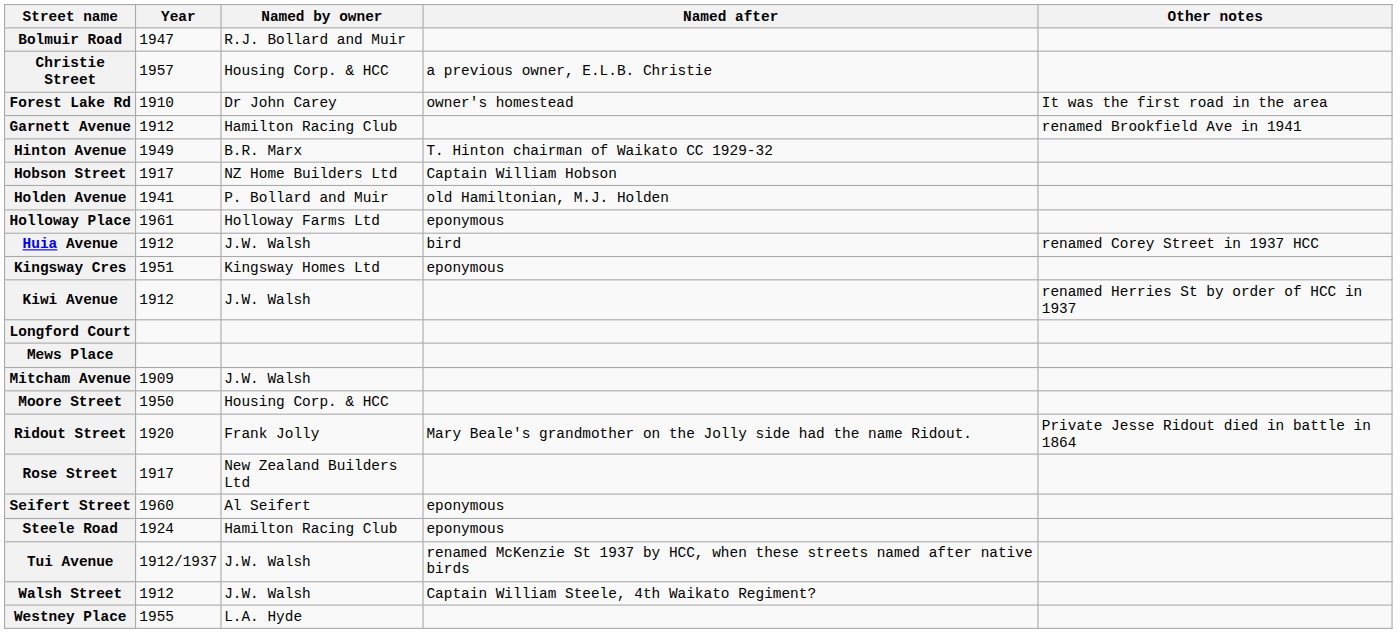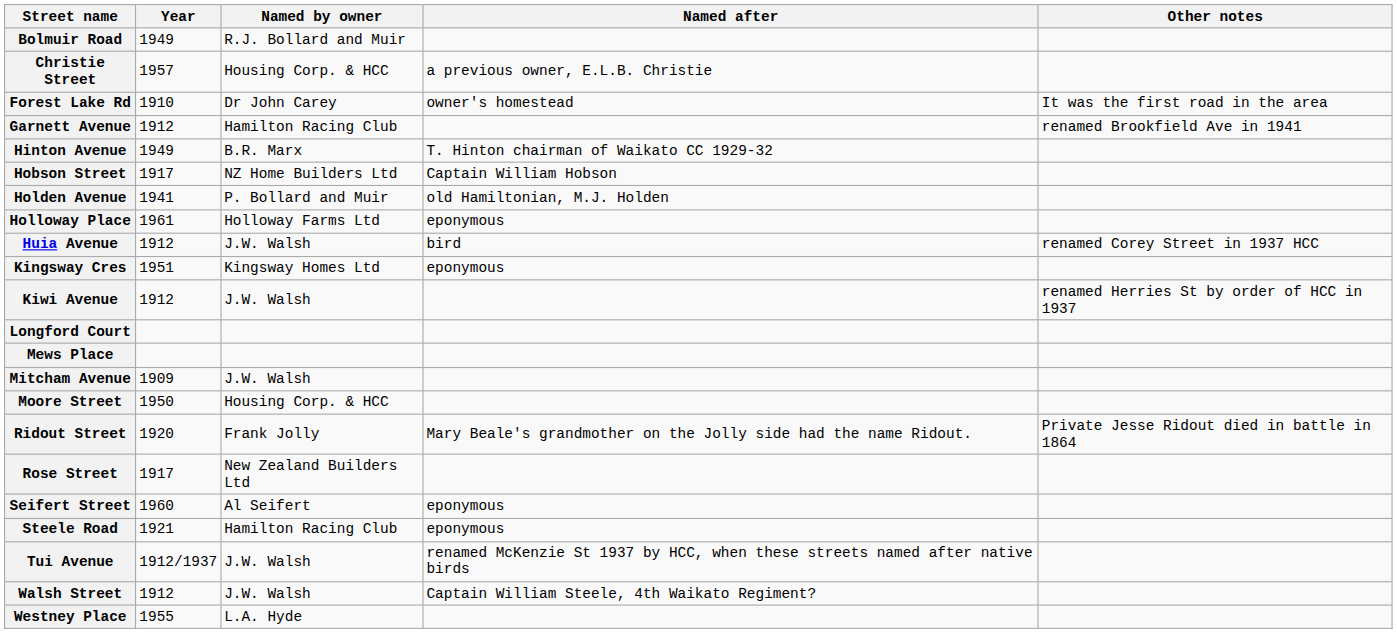Bolmuir Road | Year: 1947 -> 1949
Steele Road | Year: 1924 -> 1921
